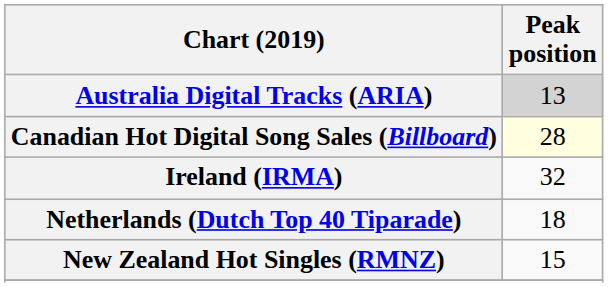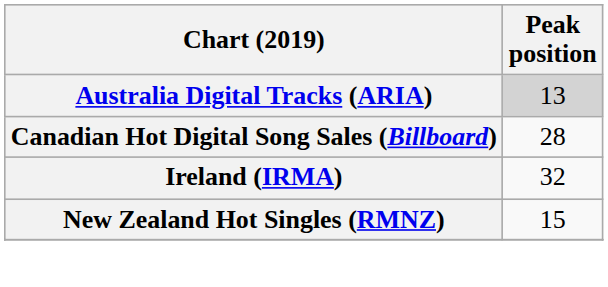Canadian Hot Digital Song Sales (Billboard) | Peak position: lightyellow background -> no background
- row: Netherlands (Dutch Top 40 Tiparade) | 18
